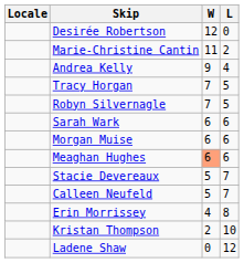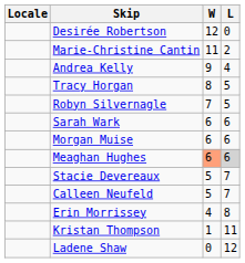Tracy Horgan | W: 7 -> 8
Meaghan Hughes | L: no background -> lightgrey background
Kristan Thompson | W: 2 -> 1
Kristan Thompson | L: 10 -> 11
